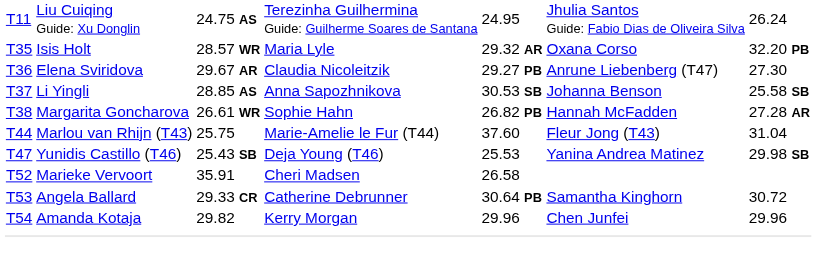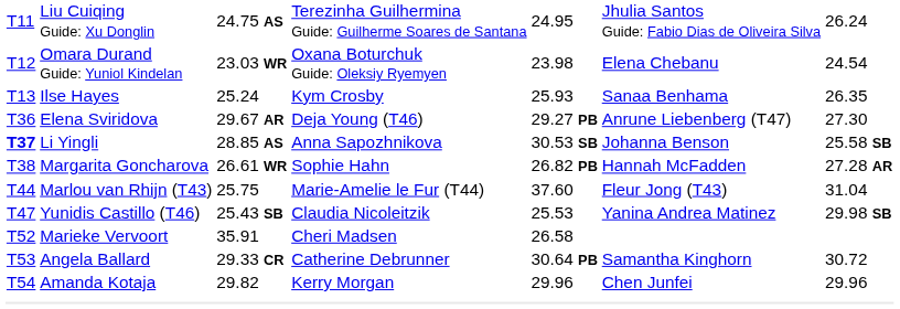+ row: T12 | Omara Durand Guide: Yuniol Kindelan | 23.03 WR | Oxana Boturchuk Guide: Oleksiy Ryemyen | 23.98 | Elena Chebanu | 24.54
+ row: T13 | Ilse Hayes | 25.24 | Kym Crosby | 25.93 | Sanaa Benhama | 26.35
- row: T35 | Isis Holt | 28.57 WR | Maria Lyle | 29.32 AR | Oxana Corso | 32.20 PB
Elena Sviridova | column 4: Claudia Nicoleitzik -> Deja Young (T46)
Li Yingli | column 1: normal -> bold
Yunidis Castillo (T46) | column 4: Deja Young (T46) -> Claudia Nicoleitzik
